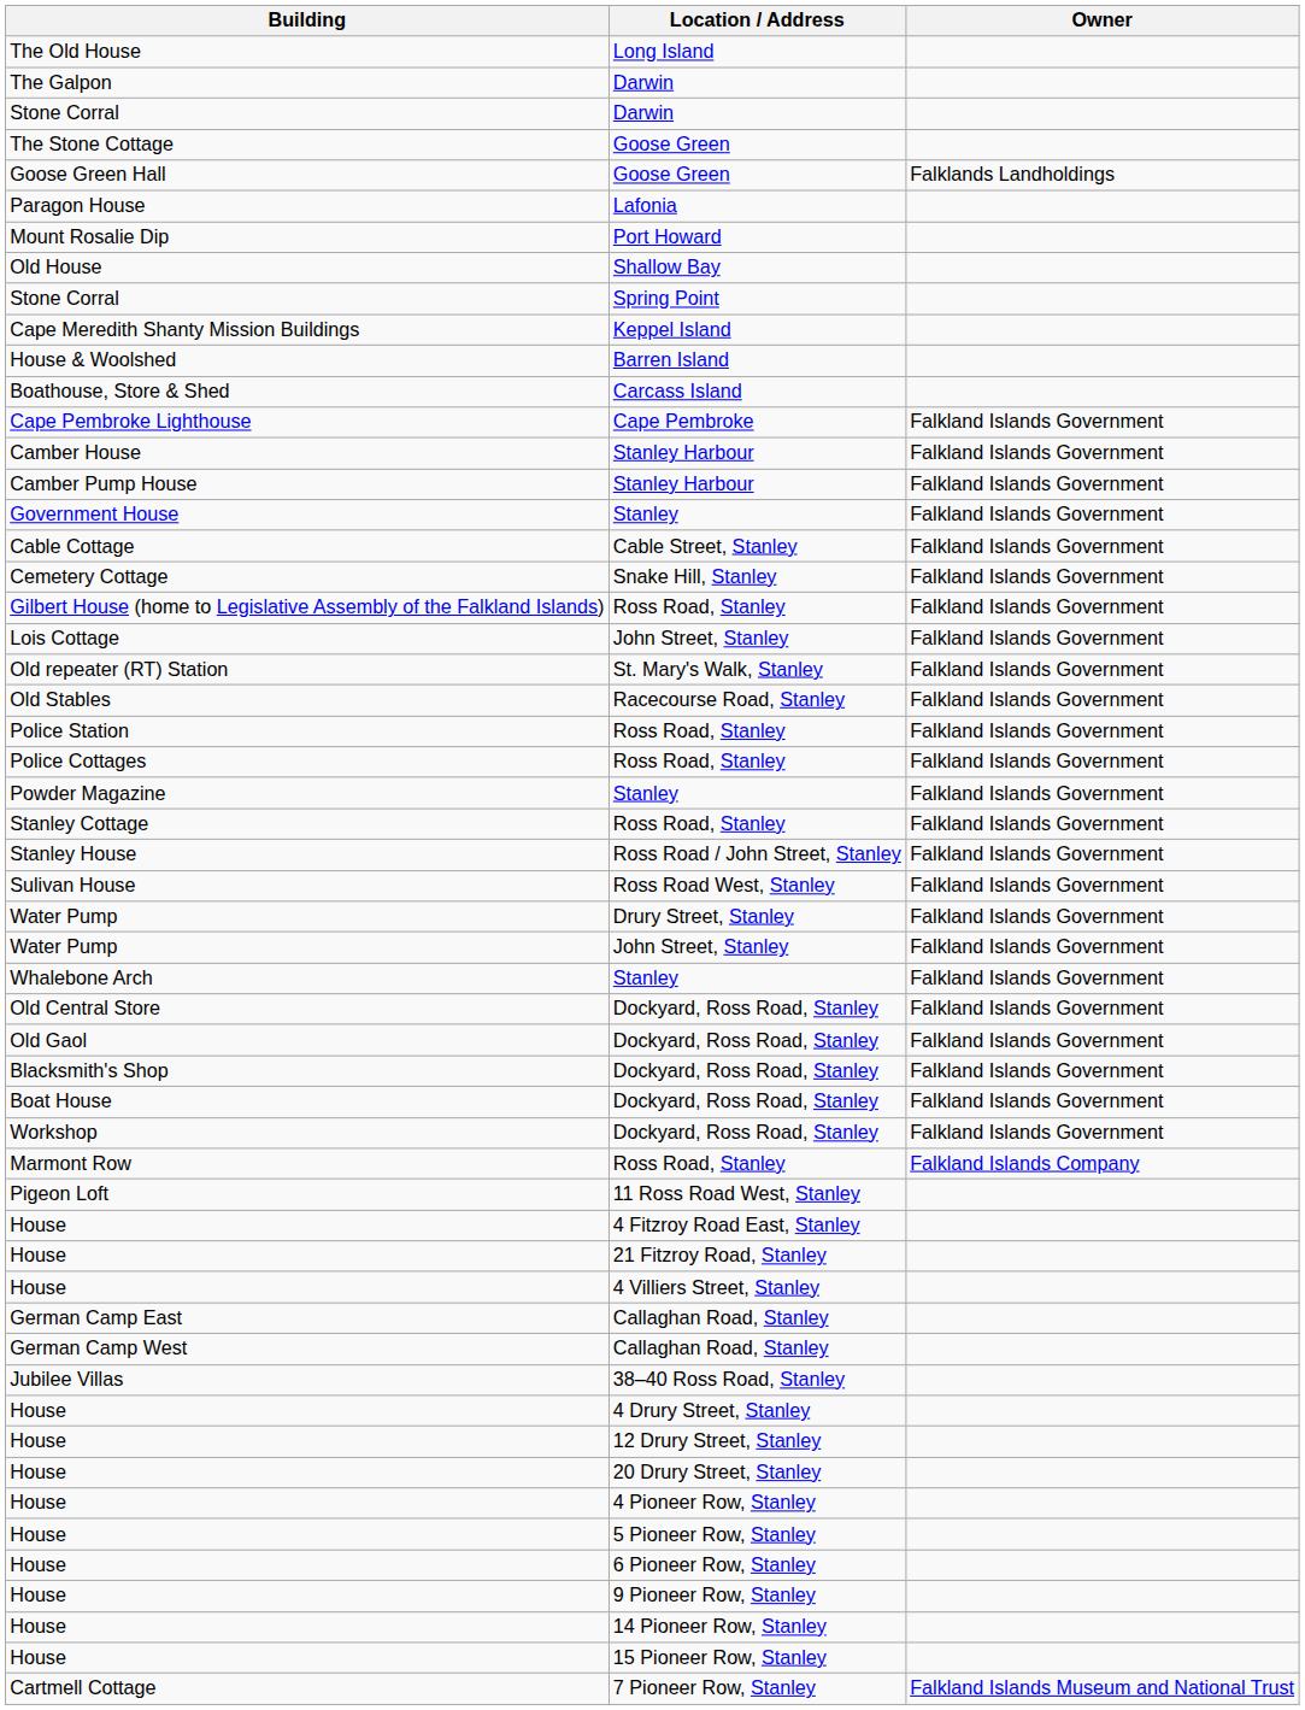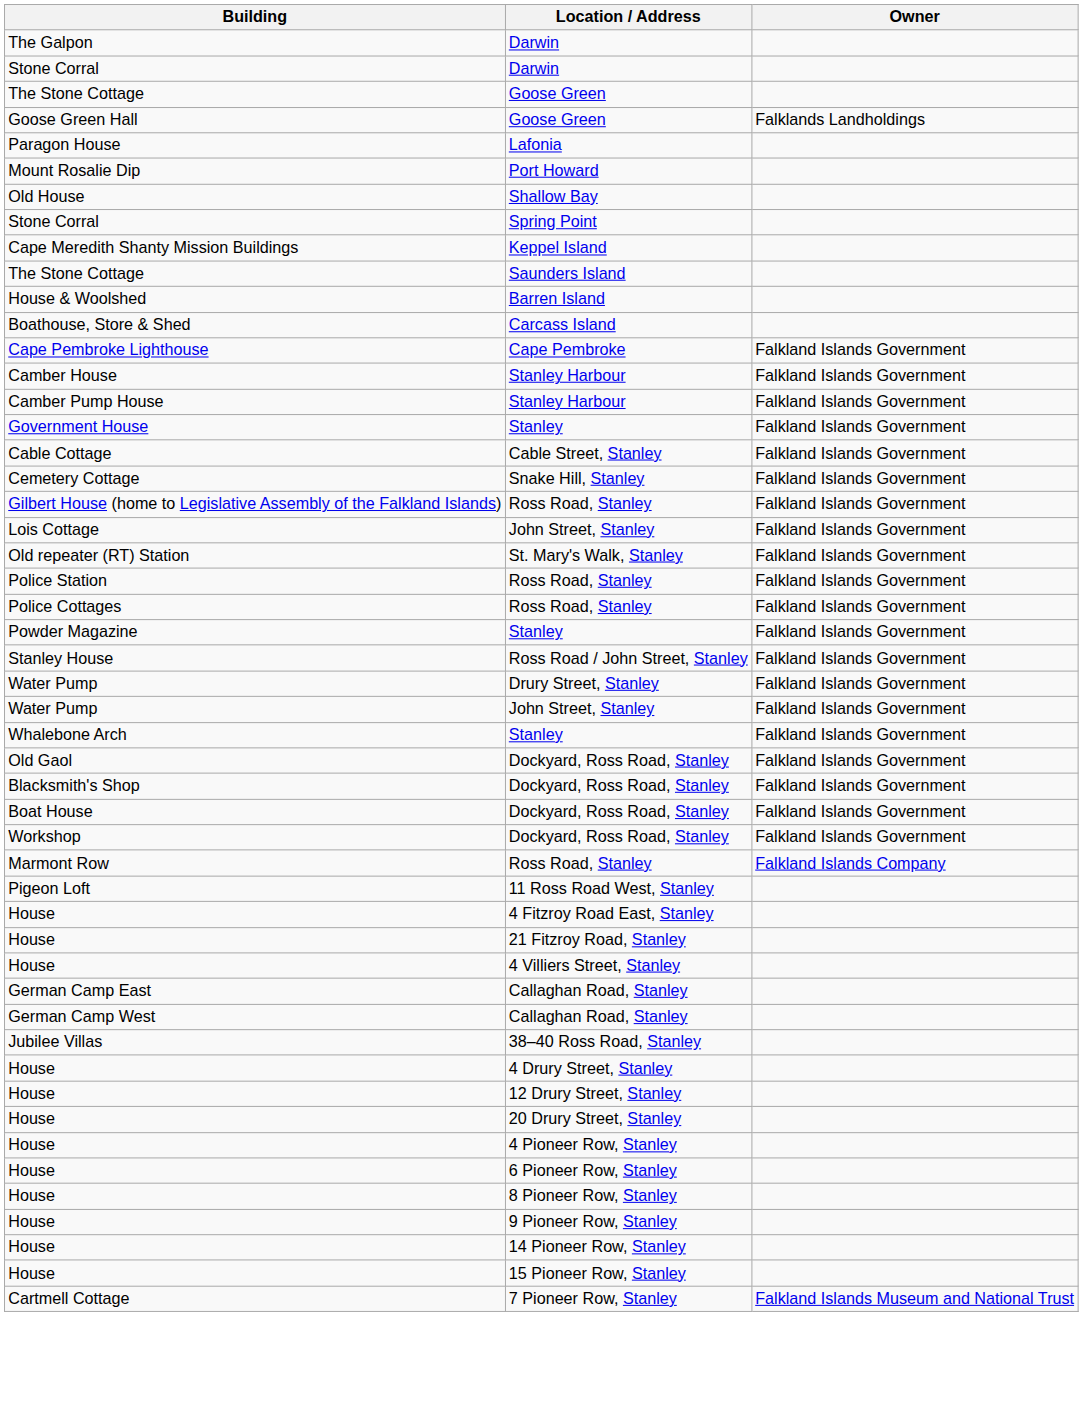- row: The Old House | Long Island
+ row: The Stone Cottage | Saunders Island
- row: Old Stables | Racecourse Road, Stanley | Falkland Islands Government
- row: Stanley Cottage | Ross Road, Stanley | Falkland Islands Government
- row: Sulivan House | Ross Road West, Stanley | Falkland Islands Government
- row: Old Central Store | Dockyard, Ross Road, Stanley | Falkland Islands Government
- row: House | 5 Pioneer Row, Stanley
+ row: House | 8 Pioneer Row, Stanley
